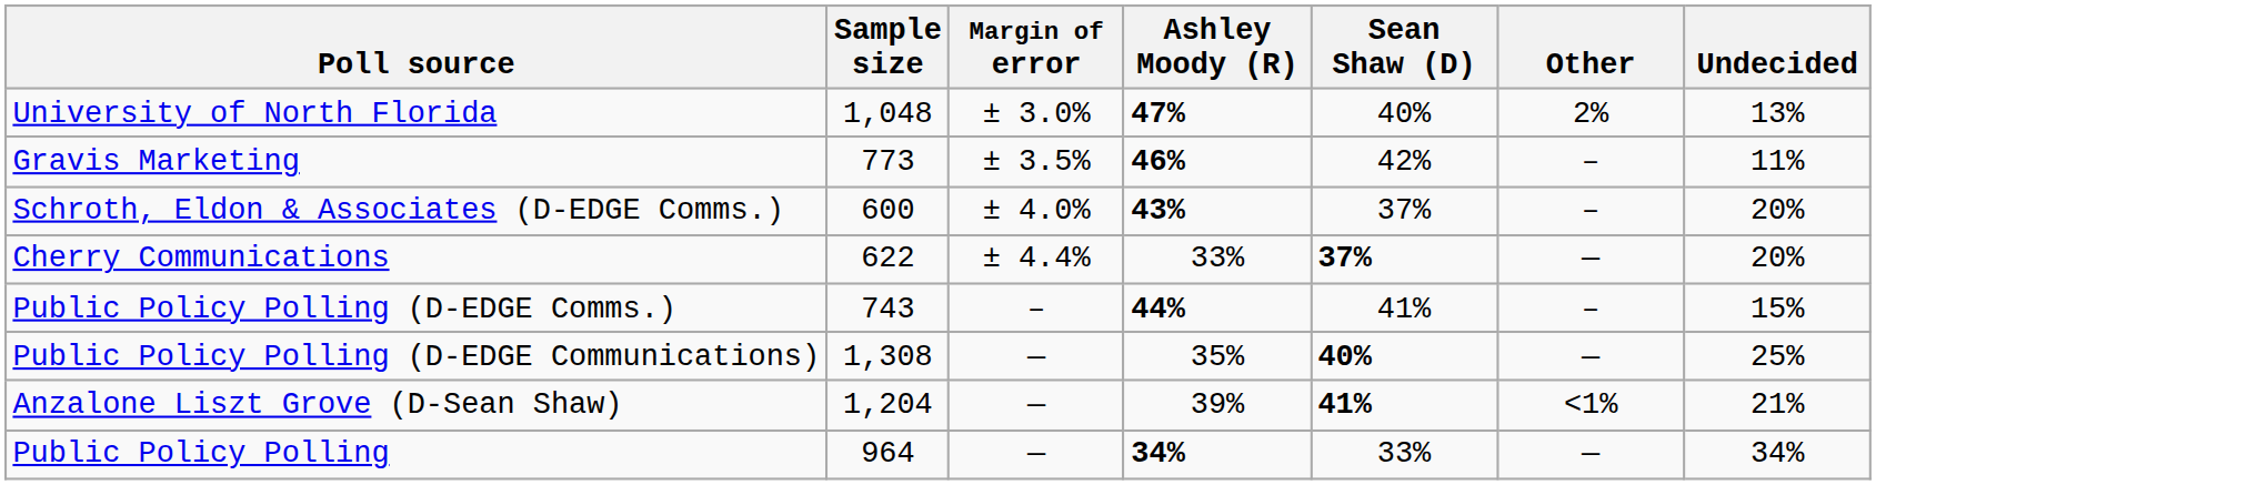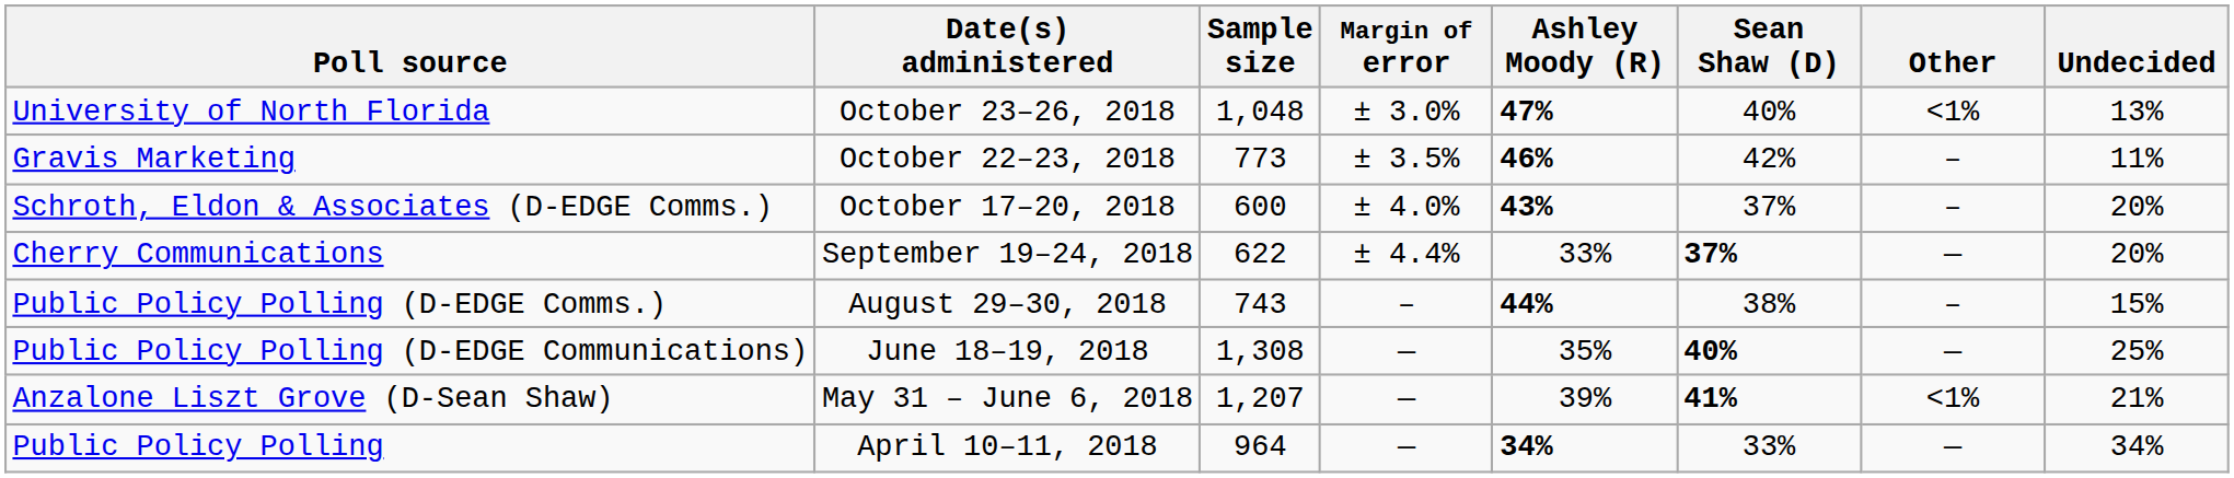+ column: Date(s) administered | October 23–26, 2018 | October 22–23, 2018 | October 17–20, 2018 | September 19–24, 2018 | August 29–30, 2018 | June 18–19, 2018 | May 31 – June 6, 2018 | April 10–11, 2018
University of North Florida | Other: 2% -> <1%
Public Policy Polling (D-EDGE Comms.) | Sean Shaw (D): 41% -> 38%
Anzalone Liszt Grove (D-Sean Shaw) | Sample size: 1,204 -> 1,207
